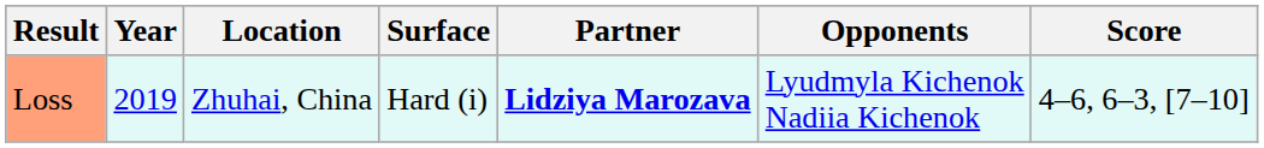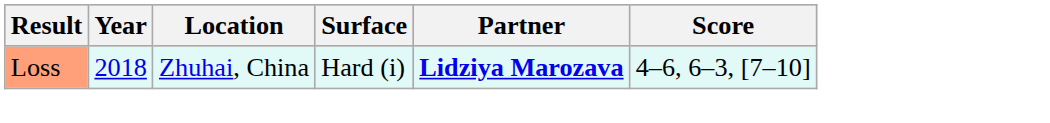- column: Opponents | Lyudmyla Kichenok Nadiia Kichenok
Loss | Year: 2019 -> 2018
